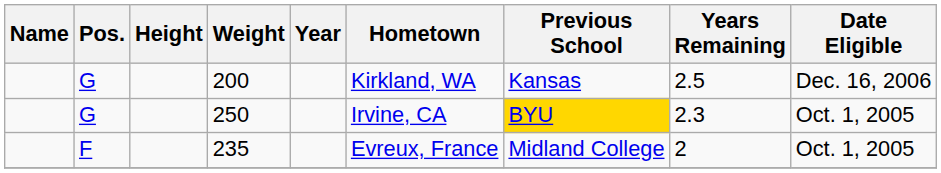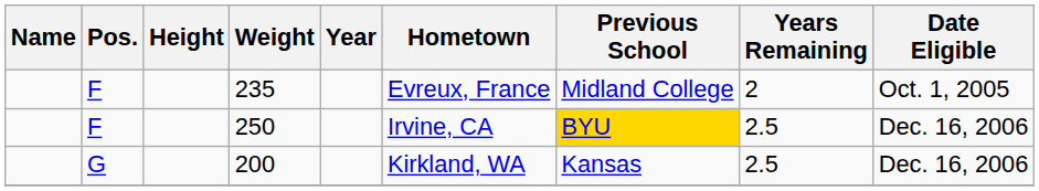rows swapped: 235 <-> 200
250 | Pos.: G -> F
250 | Years Remaining: 2.3 -> 2.5
250 | Date Eligible: Oct. 1, 2005 -> Dec. 16, 2006
